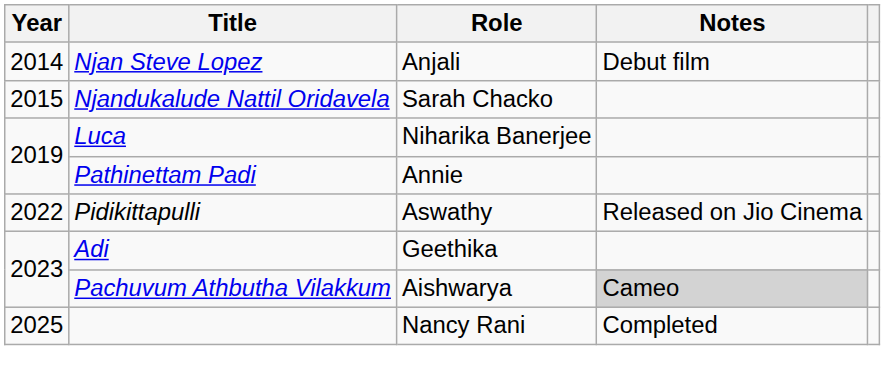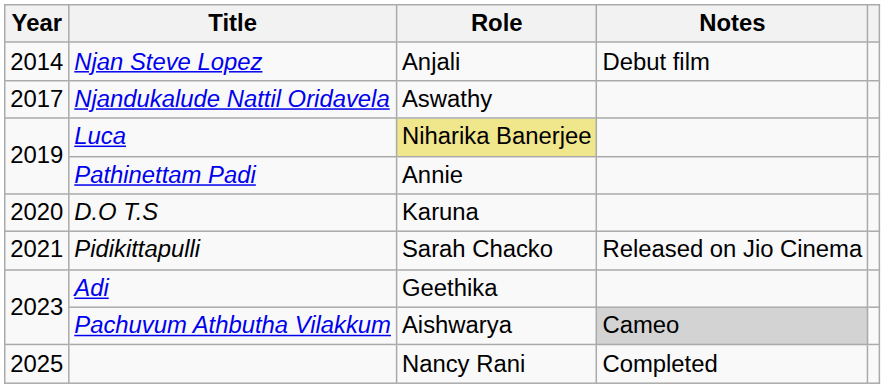Njandukalude Nattil Oridavela | Year: 2015 -> 2017
Njandukalude Nattil Oridavela | Role: Sarah Chacko -> Aswathy
Luca | Role: no background -> khaki background
+ row: 2020 | D.O T.S | Karuna
Pidikittapulli | Year: 2022 -> 2021
Pidikittapulli | Role: Aswathy -> Sarah Chacko
